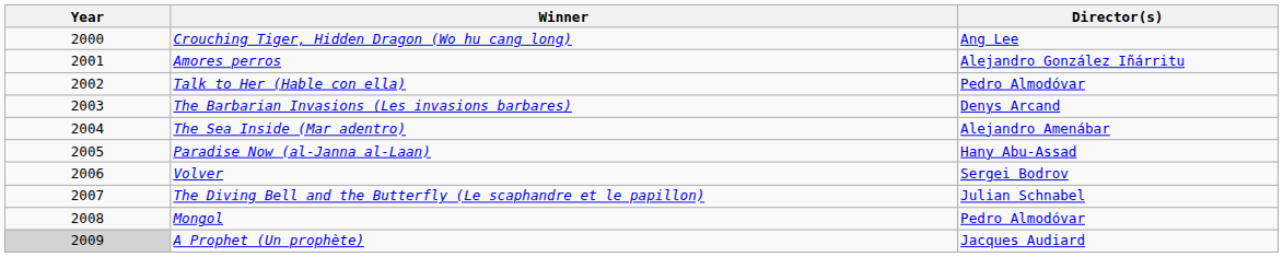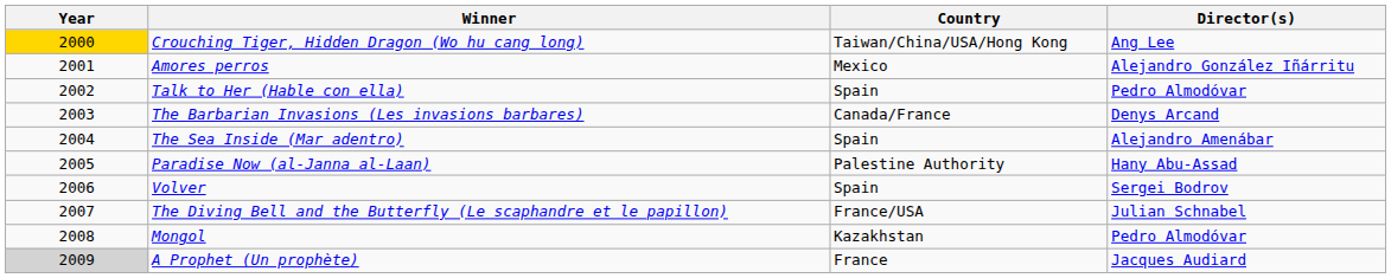+ column: Country | Taiwan/China/USA/Hong Kong | Mexico | Spain | Canada/France | Spain | Palestine Authority | Spain | France/USA | Kazakhstan | France
Crouching Tiger, Hidden Dragon (Wo hu cang long) | Year: no background -> gold background
